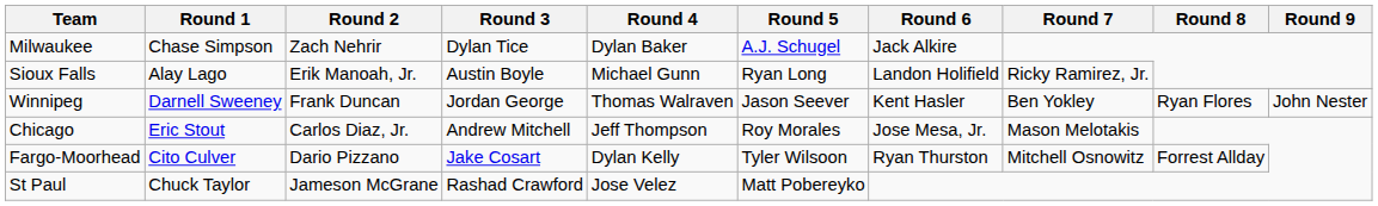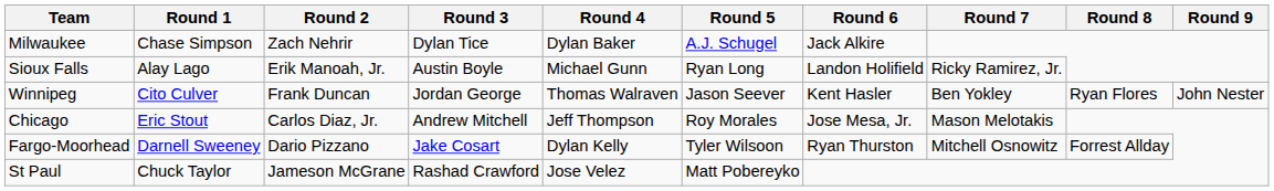Winnipeg | Round 1: Darnell Sweeney -> Cito Culver
Fargo-Moorhead | Round 1: Cito Culver -> Darnell Sweeney
